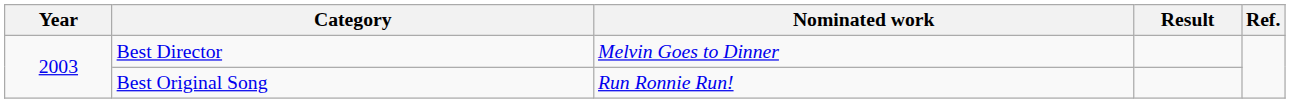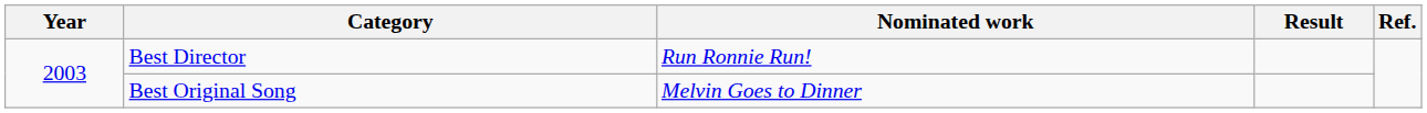Best Director | Nominated work: Melvin Goes to Dinner -> Run Ronnie Run!
Best Original Song | Nominated work: Run Ronnie Run! -> Melvin Goes to Dinner
